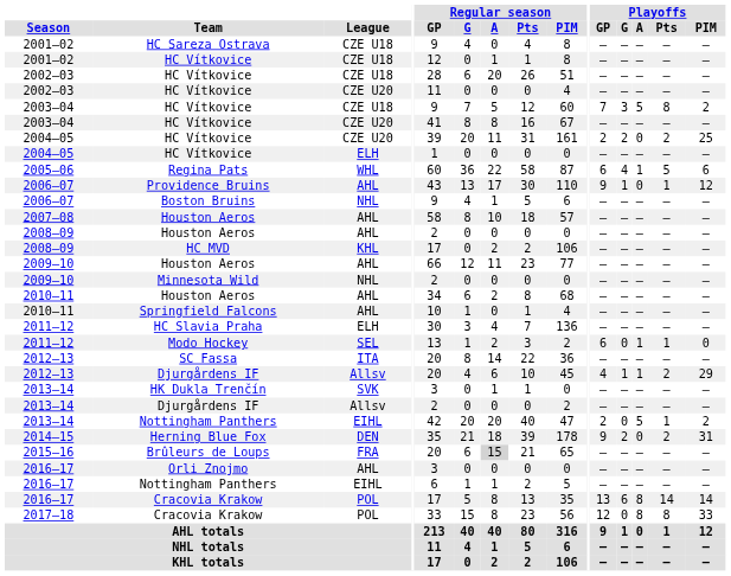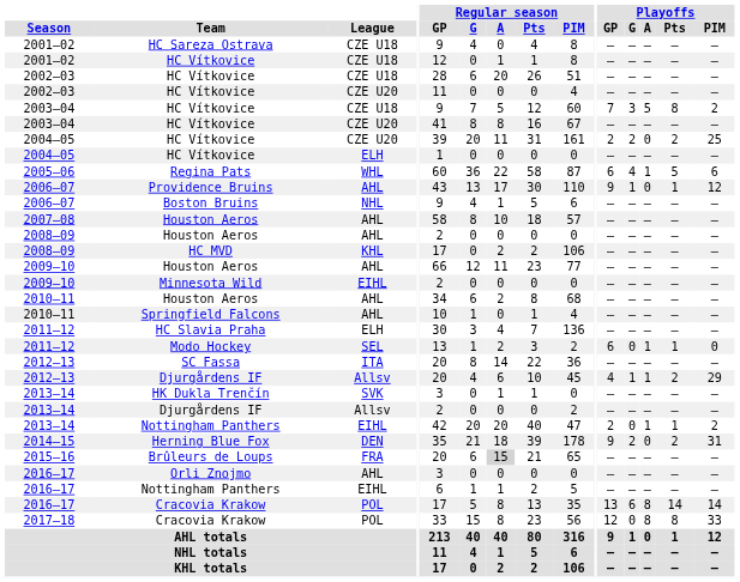Minnesota Wild | League: NHL -> EIHL
2013–14 / Nottingham Panthers | Playoffs / A: 5 -> 1
